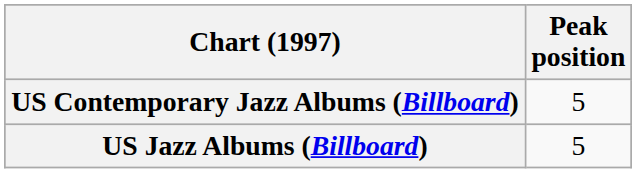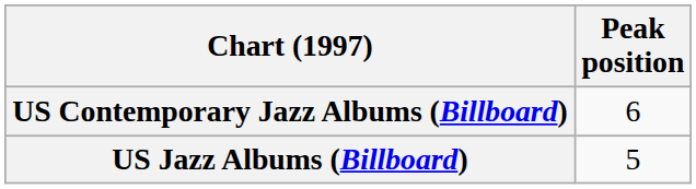US Contemporary Jazz Albums (Billboard) | Peak position: 5 -> 6
